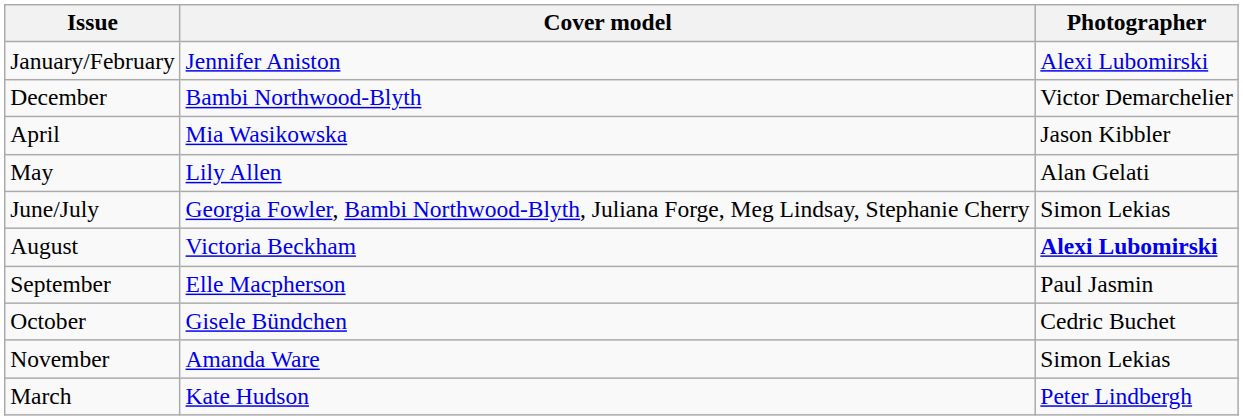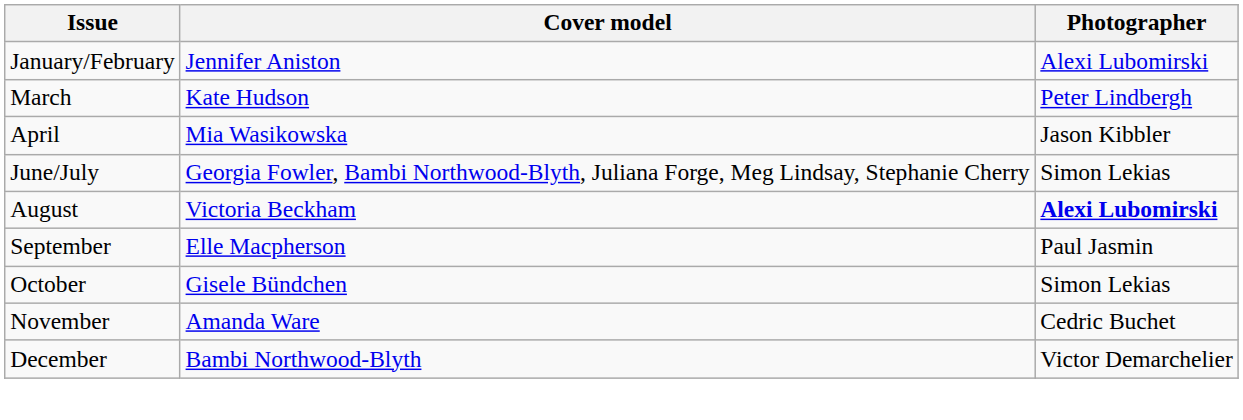rows swapped: March <-> December
- row: May | Lily Allen | Alan Gelati
October | Photographer: Cedric Buchet -> Simon Lekias
November | Photographer: Simon Lekias -> Cedric Buchet
